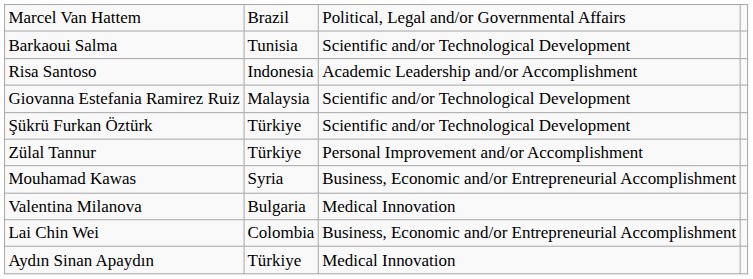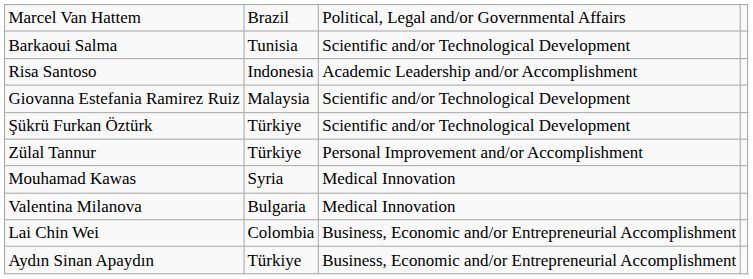Mouhamad Kawas | column 3: Business, Economic and/or Entrepreneurial Accomplishment -> Medical Innovation
Aydın Sinan Apaydın | column 3: Medical Innovation -> Business, Economic and/or Entrepreneurial Accomplishment
